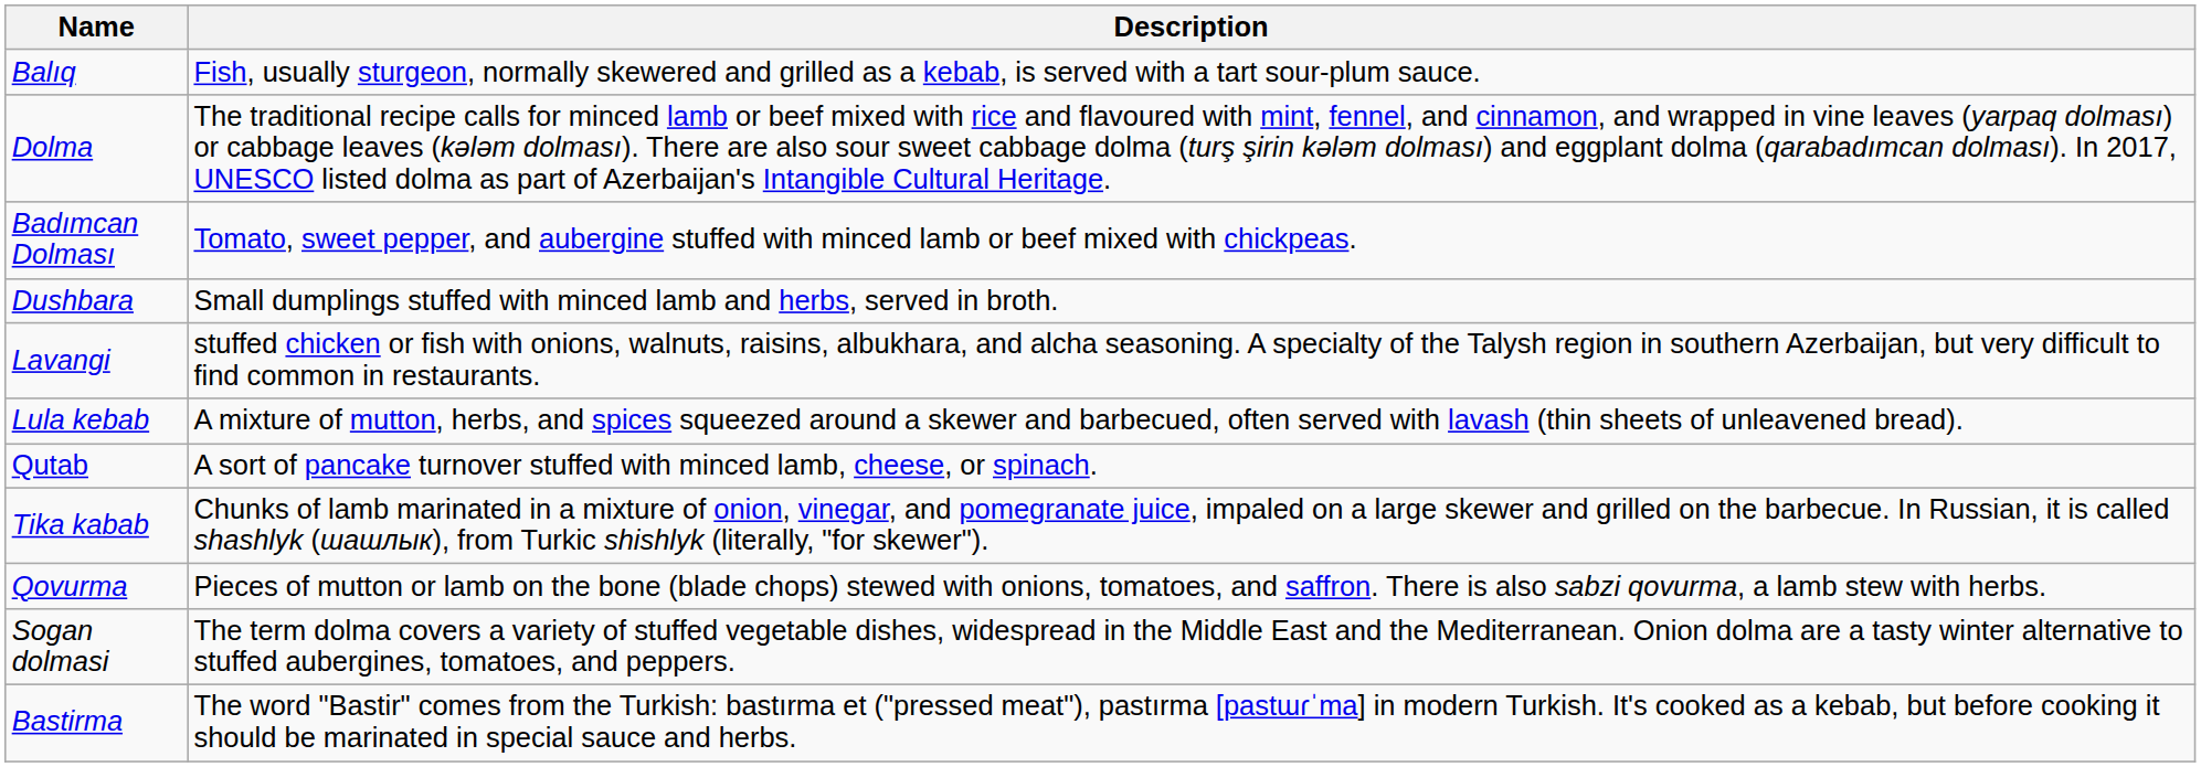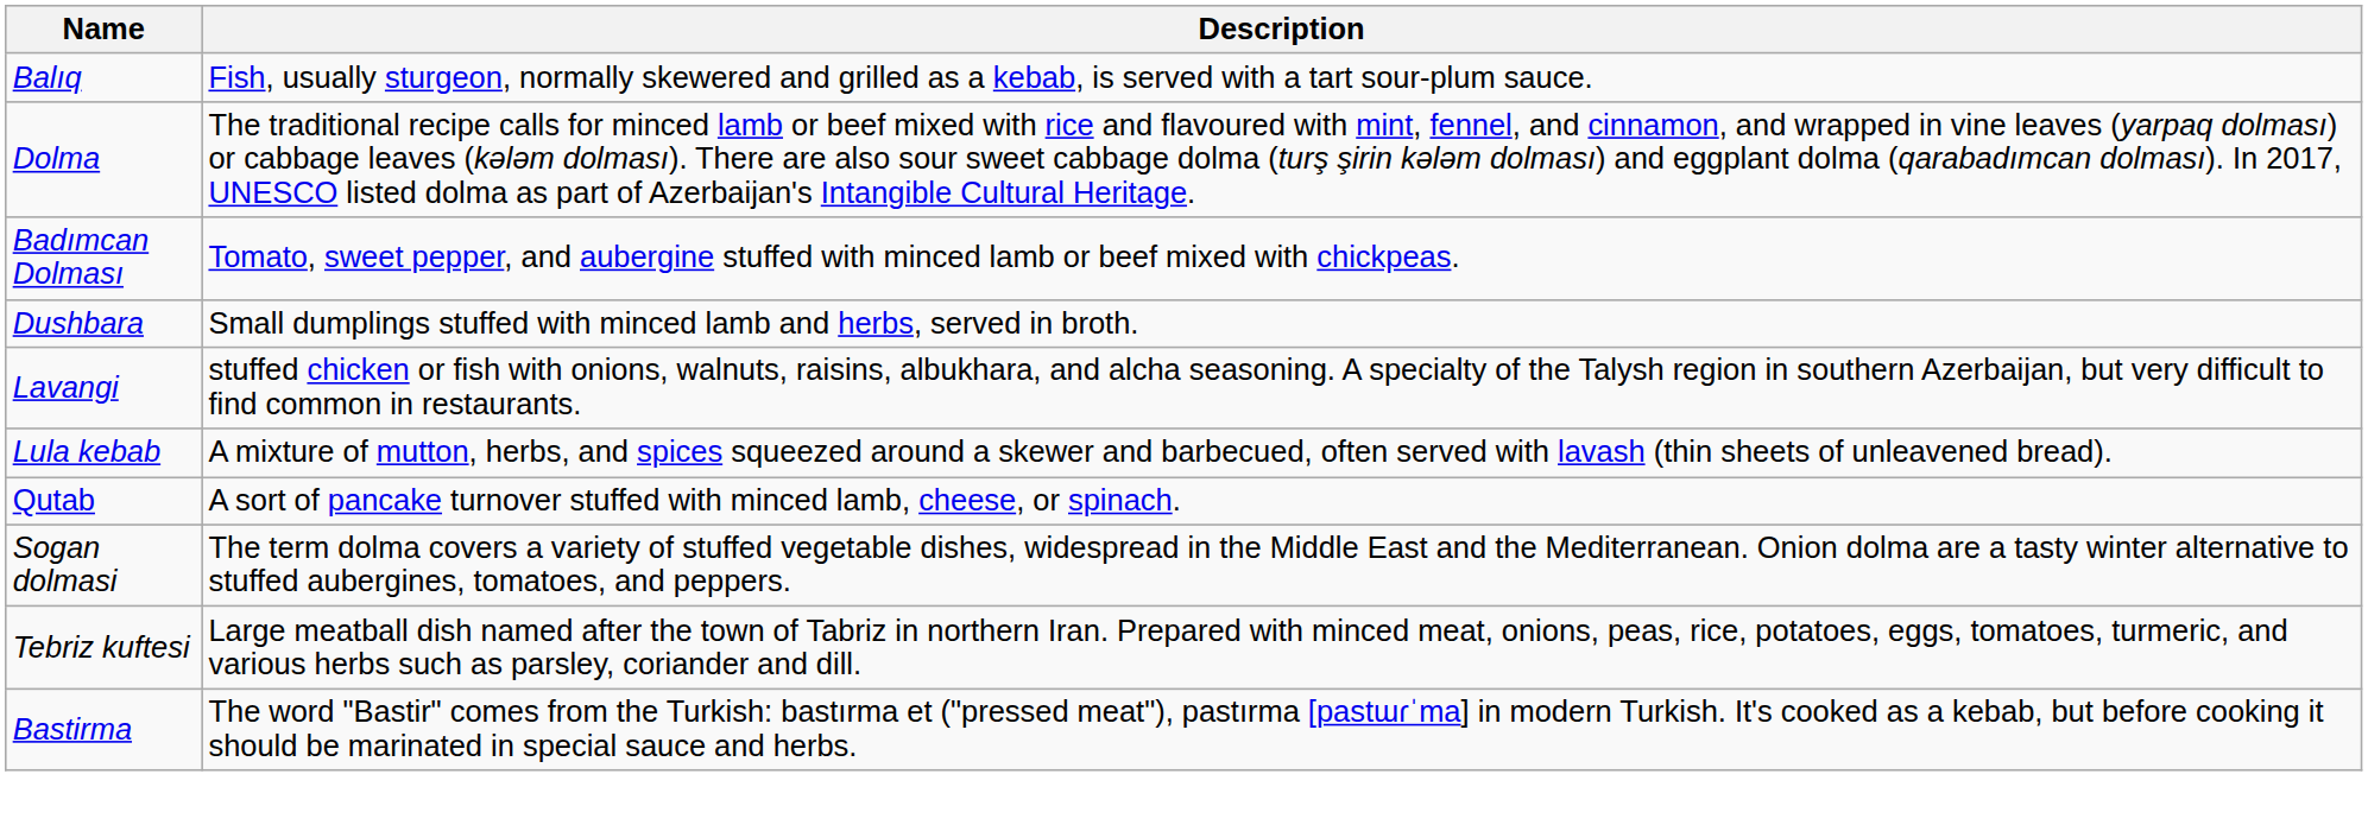- row: Tika kabab | Chunks of lamb marinated in a mixture of onion, vinegar, and pomegranate juice, impaled on a large skewer and grilled on the barbecue. In Russian, it is called shashlyk (шашлык), from Turkic shishlyk (literally, "for skewer").
- row: Qovurma | Pieces of mutton or lamb on the bone (blade chops) stewed with onions, tomatoes, and saffron. There is also sabzi qovurma, a lamb stew with herbs.
+ row: Tebriz kuftesi | Large meatball dish named after the town of Tabriz in northern Iran. Prepared with minced meat, onions, peas, rice, potatoes, eggs, tomatoes, turmeric, and various herbs such as parsley, coriander and dill.
